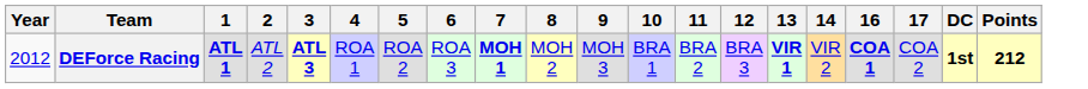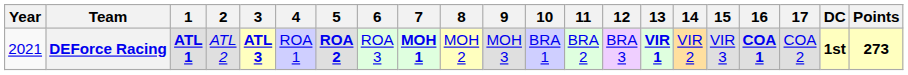+ column: 15 | VIR 3
DEForce Racing | Year: 2012 -> 2021
DEForce Racing | 5: normal -> bold
DEForce Racing | Points: 212 -> 273
